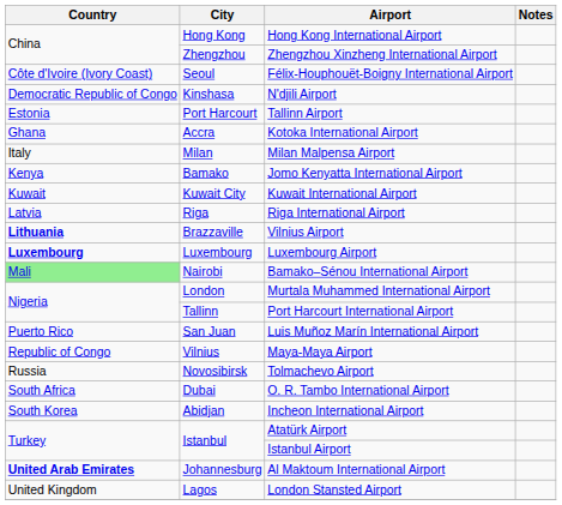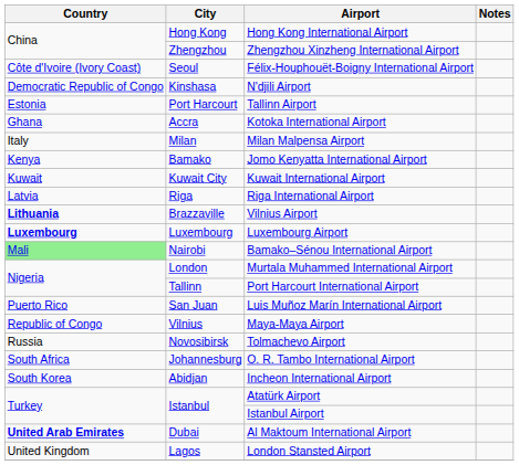O. R. Tambo International Airport | City: Dubai -> Johannesburg
Al Maktoum International Airport | City: Johannesburg -> Dubai
